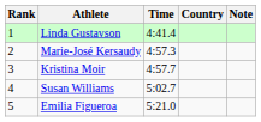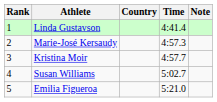columns swapped: Country <-> Time
